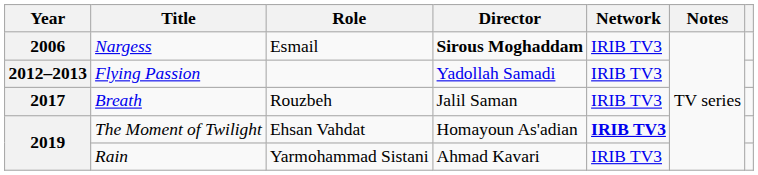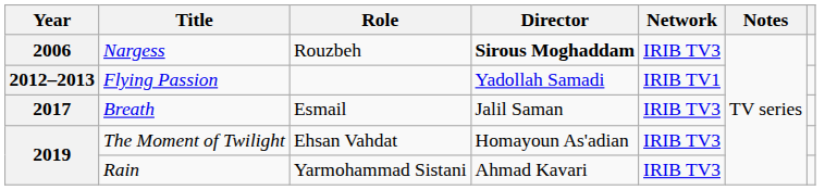Nargess | Role: Esmail -> Rouzbeh
Flying Passion | Network: IRIB TV3 -> IRIB TV1
Breath | Role: Rouzbeh -> Esmail
The Moment of Twilight | Network: bold -> normal
